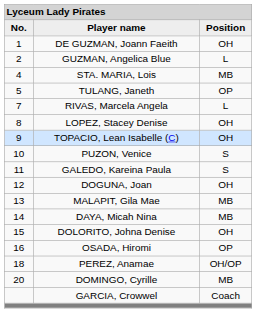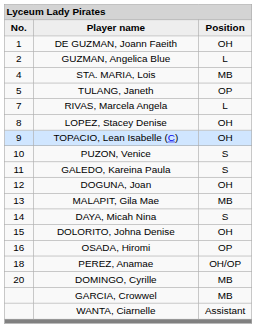DAYA, Micah Nina | column 3: MB -> S
GARCIA, Crowwel | column 3: Coach -> MB
+ row: WANTA, Ciarnelle | Assistant
